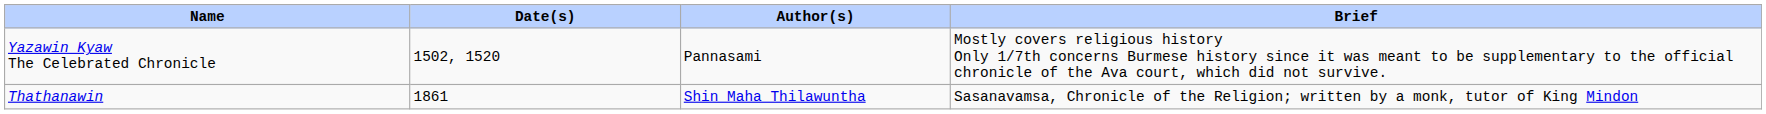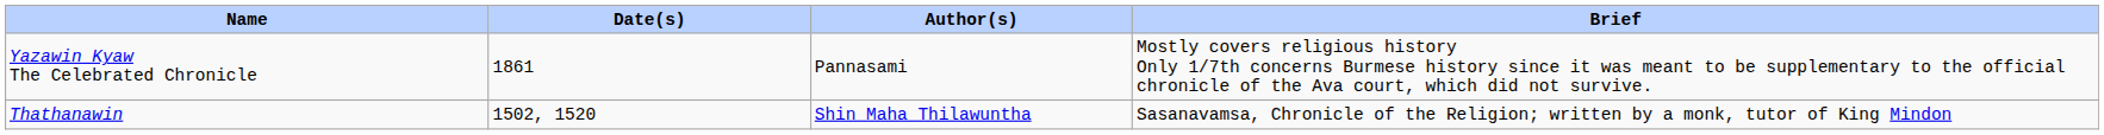Yazawin Kyaw The Celebrated Chronicle | Date(s): 1502, 1520 -> 1861
Thathanawin | Date(s): 1861 -> 1502, 1520
